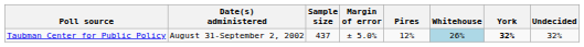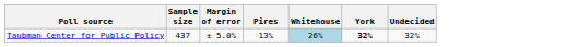- column: Date(s) administered | August 31-September 2, 2002
Taubman Center for Public Policy | Pires: 12% -> 13%
